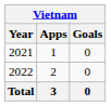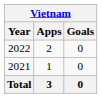rows swapped: 2021 <-> 2022
